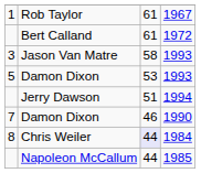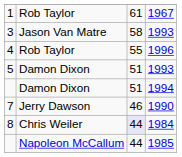- row: Bert Calland | 61 | 1972
+ row: 4 | Rob Taylor | 55 | 1996
5 / 1993 | column 3: 53 -> 51
1994 | column 2: Jerry Dawson -> Damon Dixon
1990 | column 2: Damon Dixon -> Jerry Dawson
